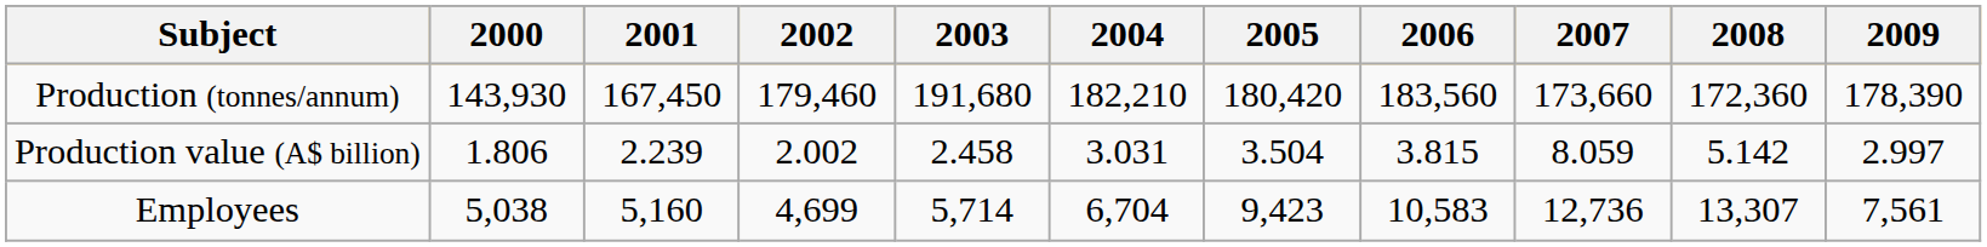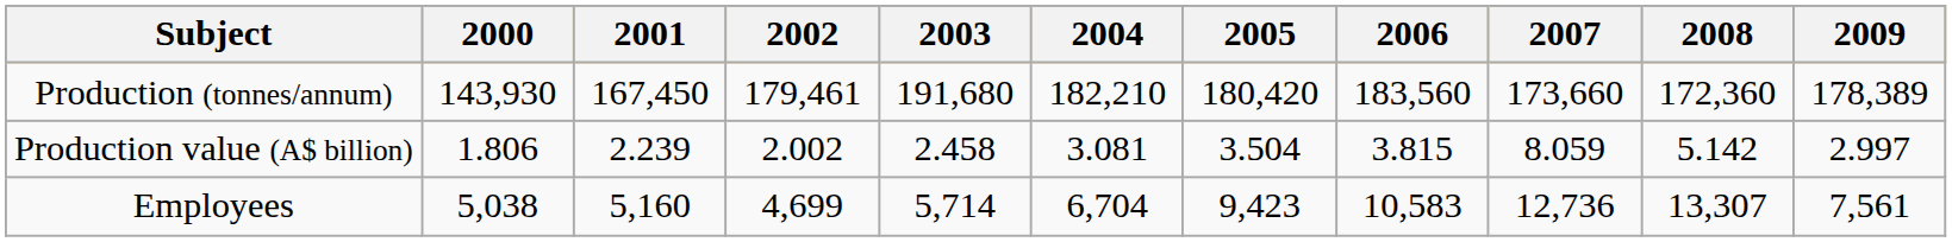Production (tonnes/annum) | 2002: 179,460 -> 179,461
Production (tonnes/annum) | 2009: 178,390 -> 178,389
Production value (A$ billion) | 2004: 3.031 -> 3.081
